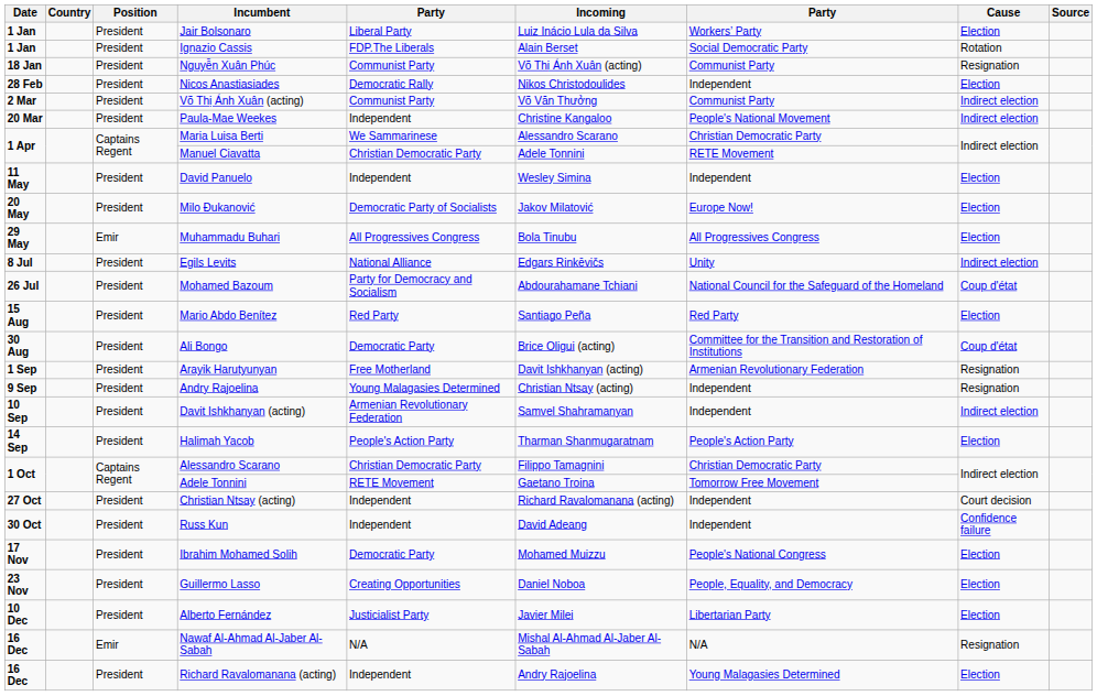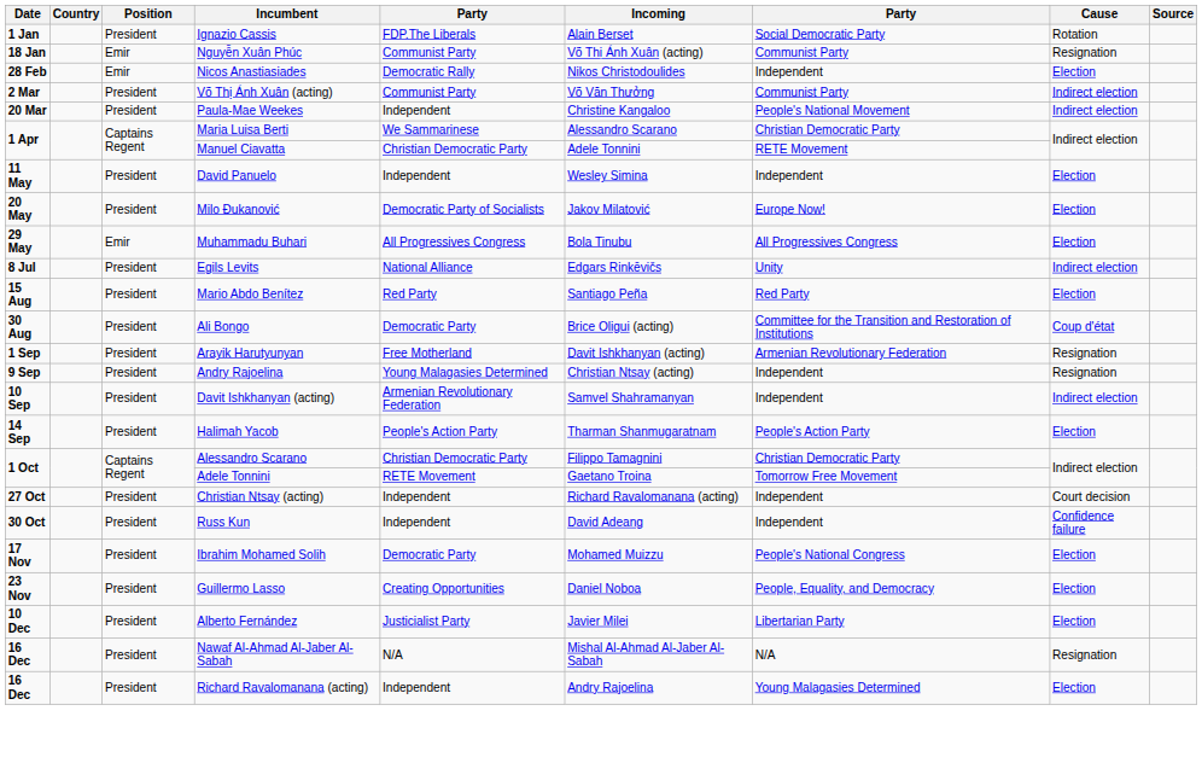- row: 1 Jan | President | Jair Bolsonaro | Liberal Party | Luiz Inácio Lula da Silva | Workers’ Party | Election
Nguyễn Xuân Phúc | Position: President -> Emir
Nicos Anastiasiades | Position: President -> Emir
- row: 26 Jul | President | Mohamed Bazoum | Party for Democracy and Socialism | Abdourahamane Tchiani | National Council for the Safeguard of the Homeland | Coup d'état
Nawaf Al-Ahmad Al-Jaber Al-Sabah | Position: Emir -> President
